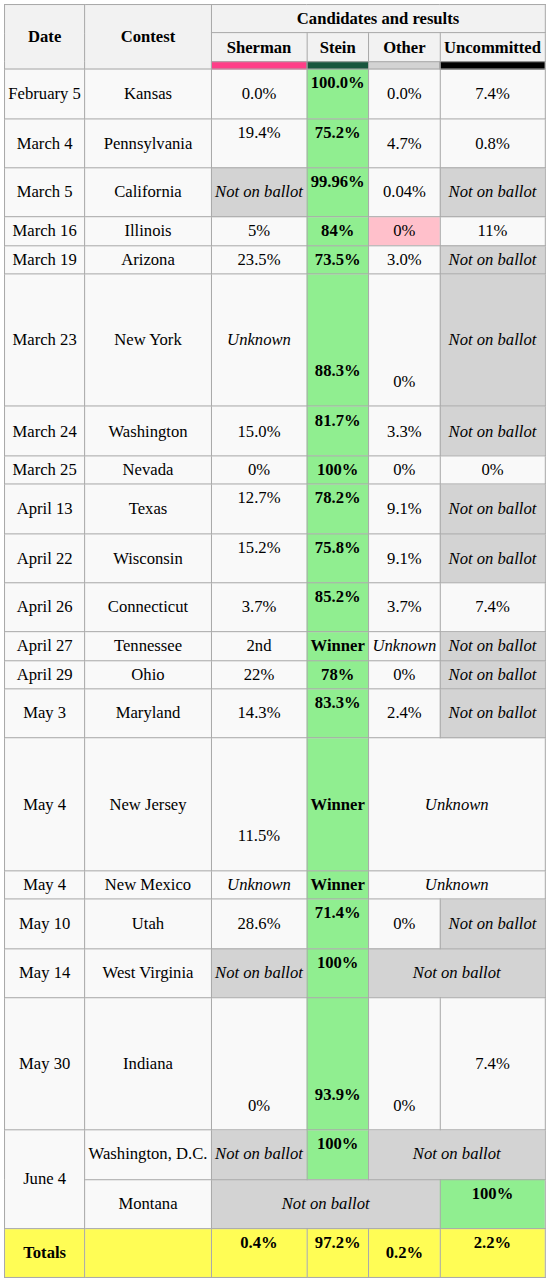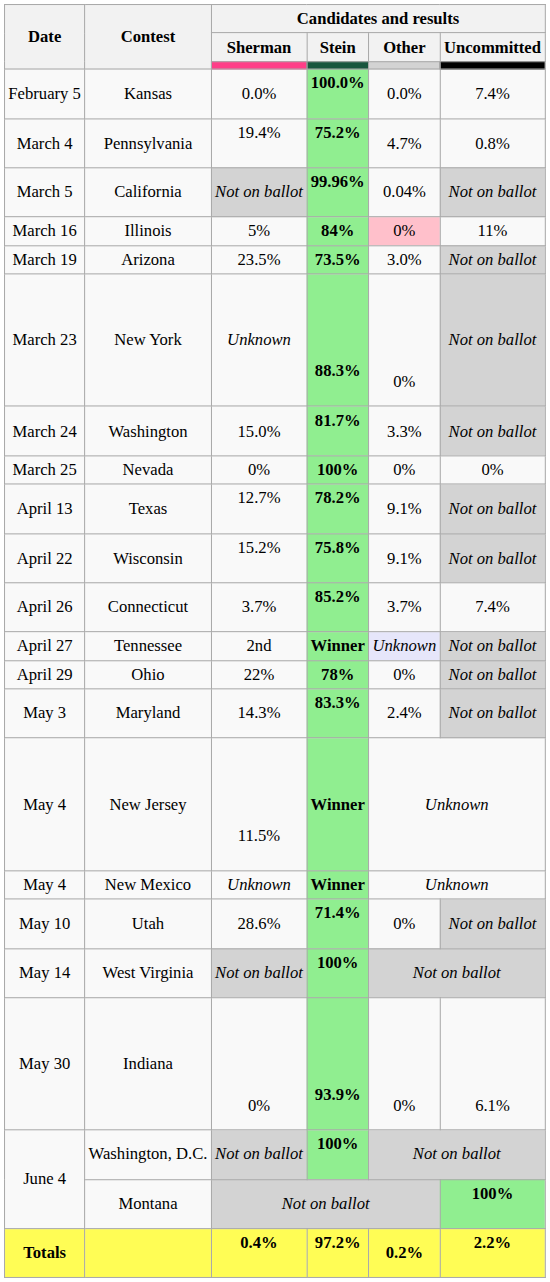Tennessee | Candidates and results / Other: no background -> lavender background
Indiana | Candidates and results / Uncommitted: 7.4% -> 6.1%
